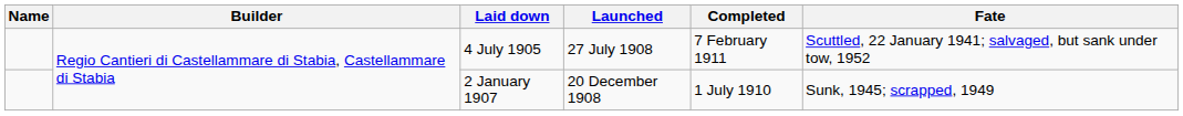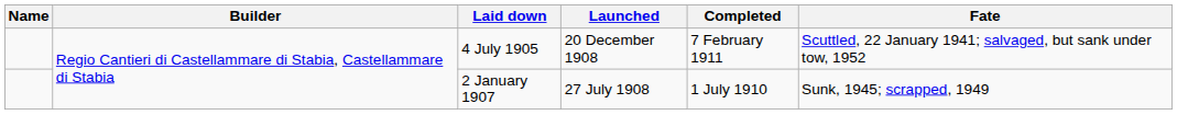4 July 1905 | Launched: 27 July 1908 -> 20 December 1908
2 January 1907 | Launched: 20 December 1908 -> 27 July 1908
